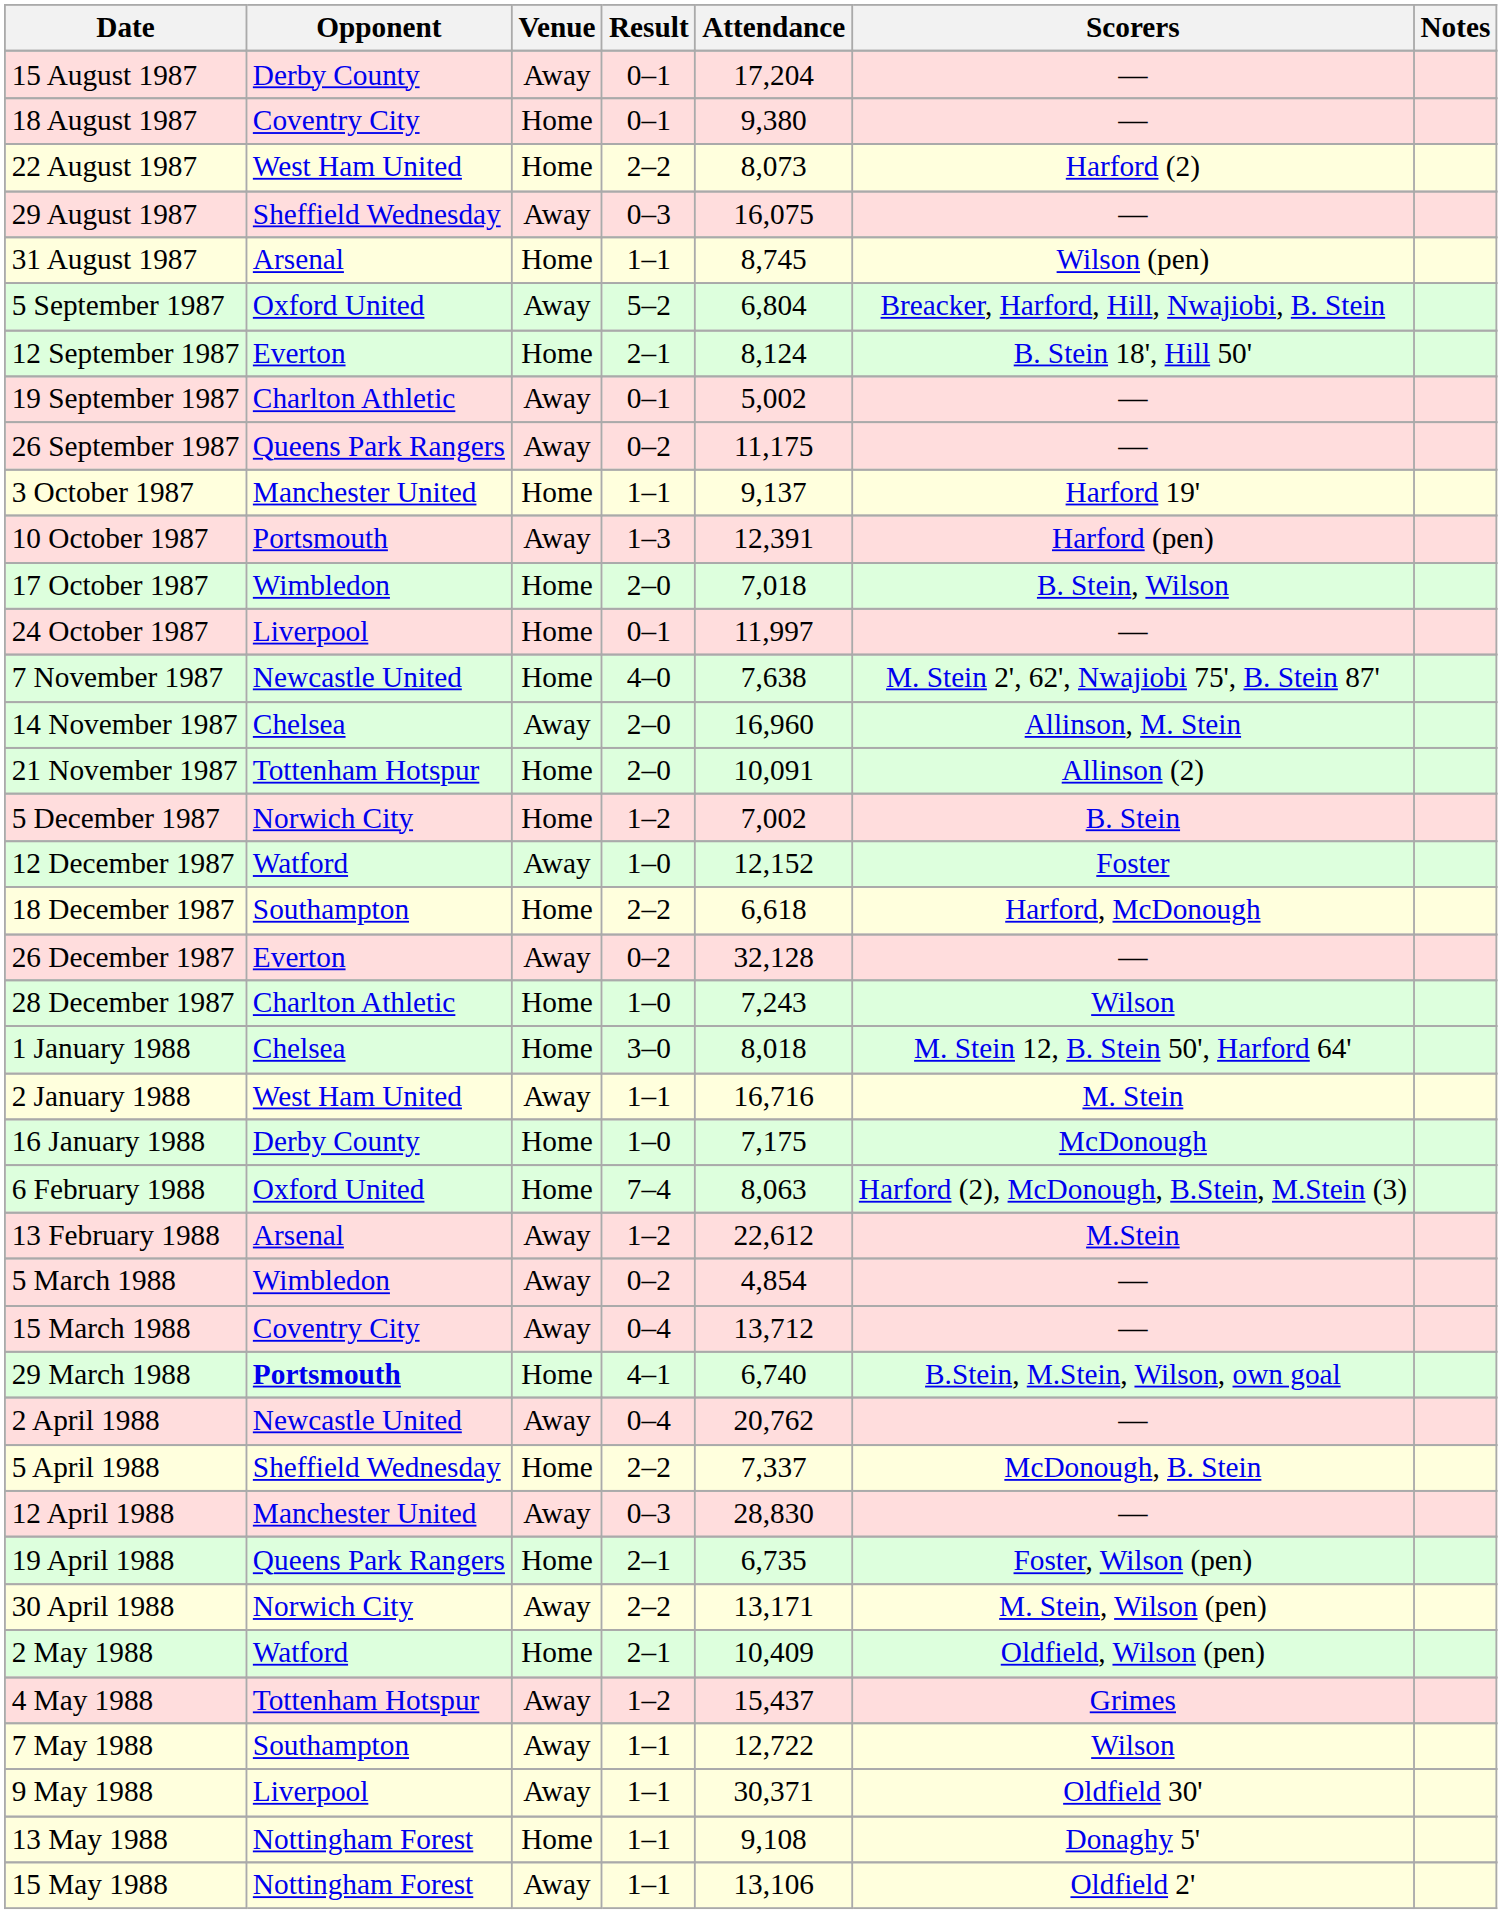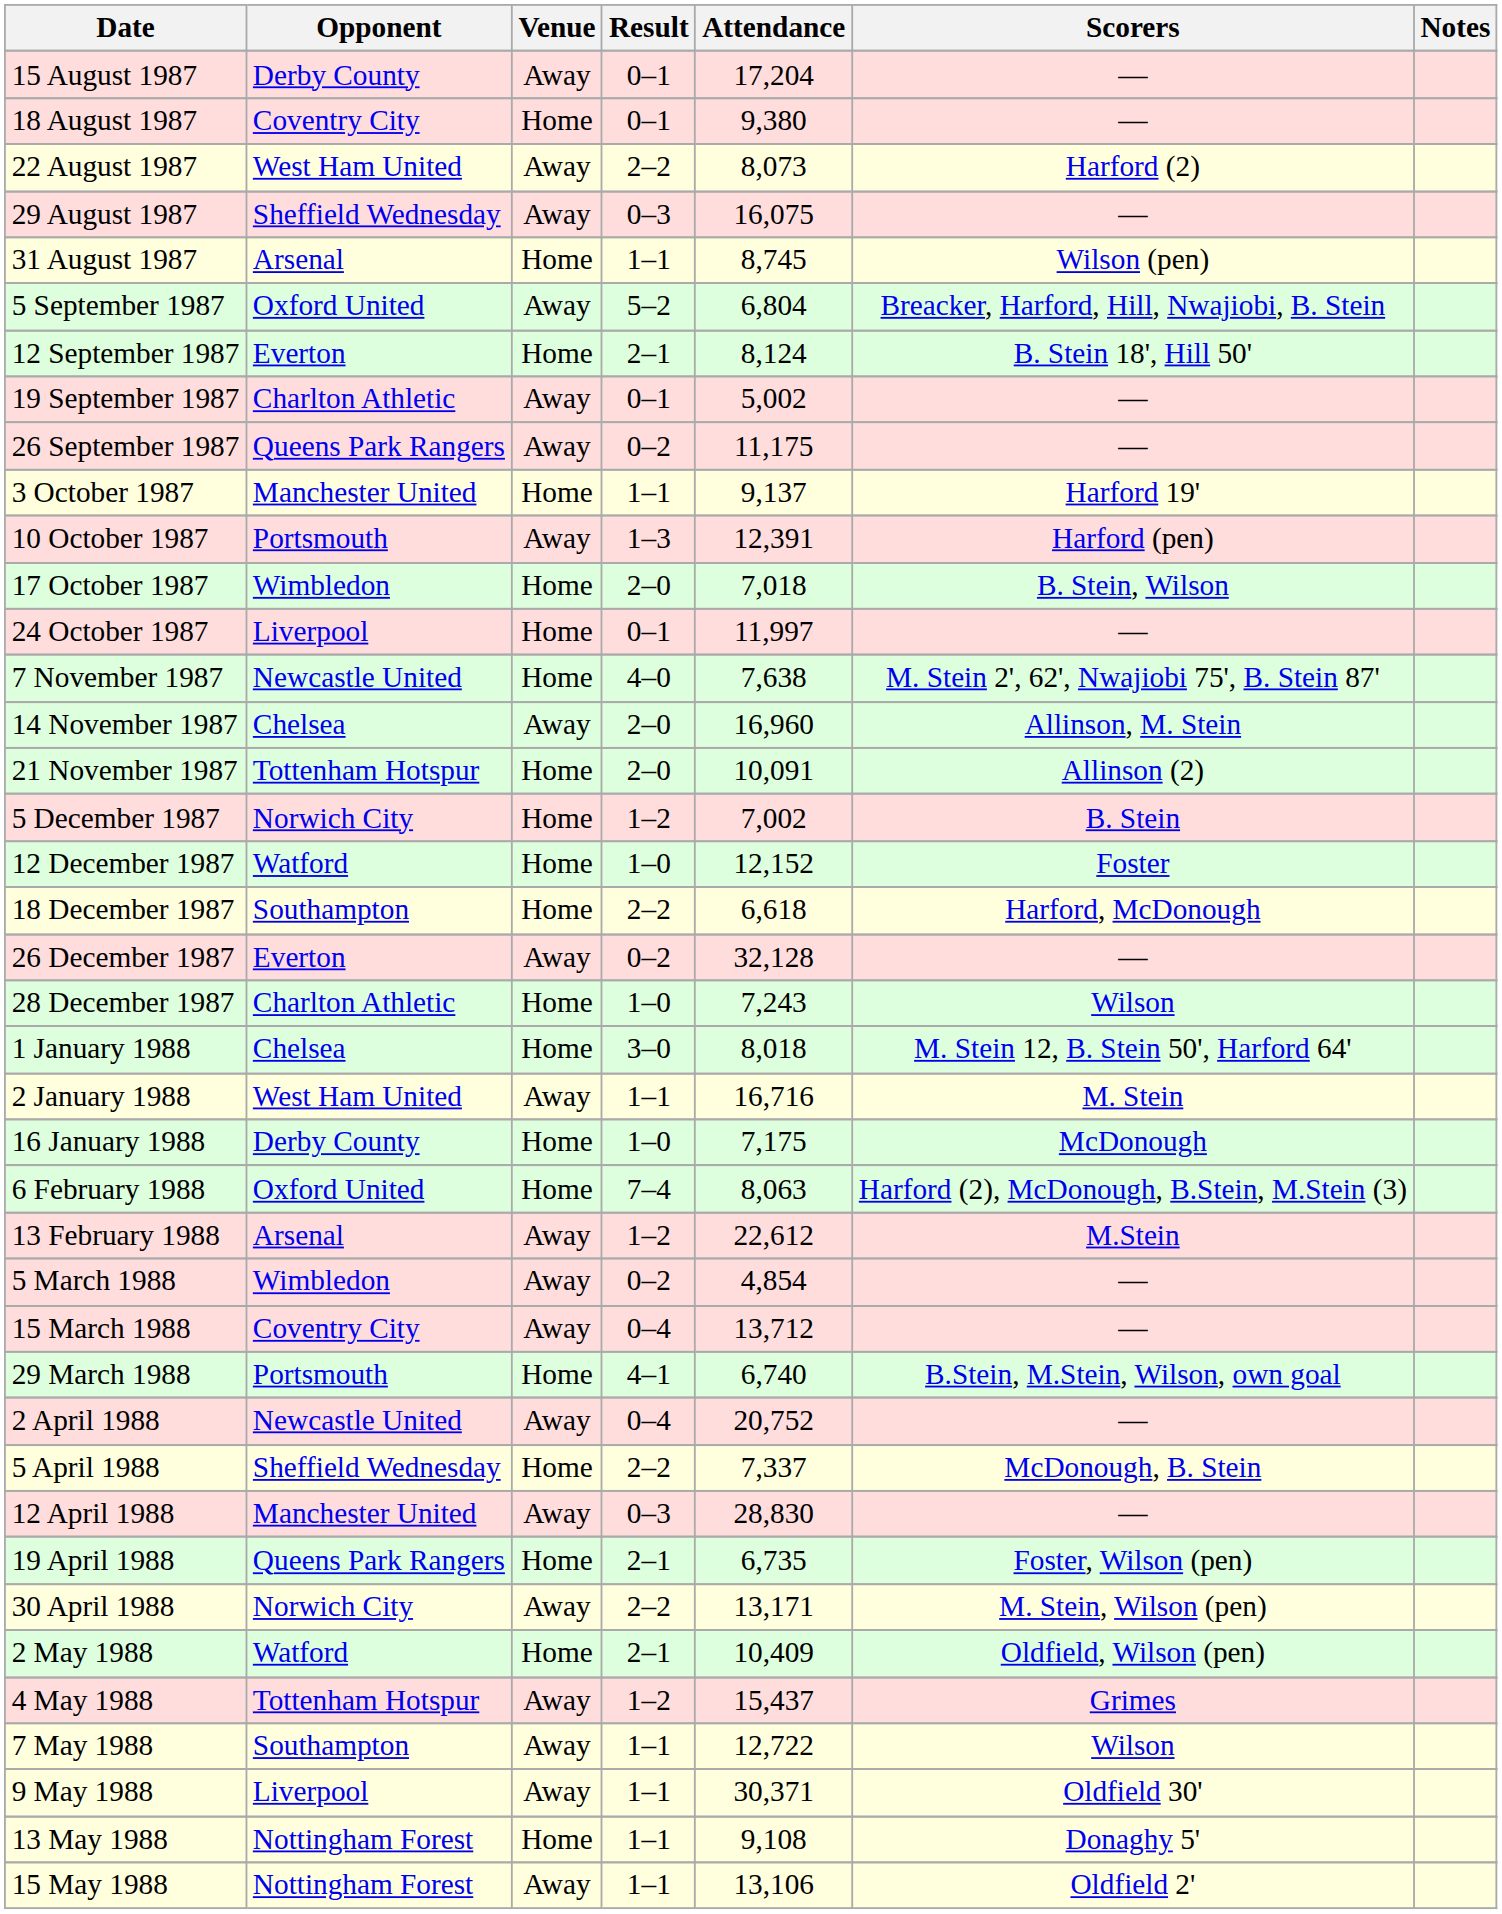22 August 1987 | Venue: Home -> Away
12 December 1987 | Venue: Away -> Home
29 March 1988 | Opponent: bold -> normal
2 April 1988 | Attendance: 20,762 -> 20,752
